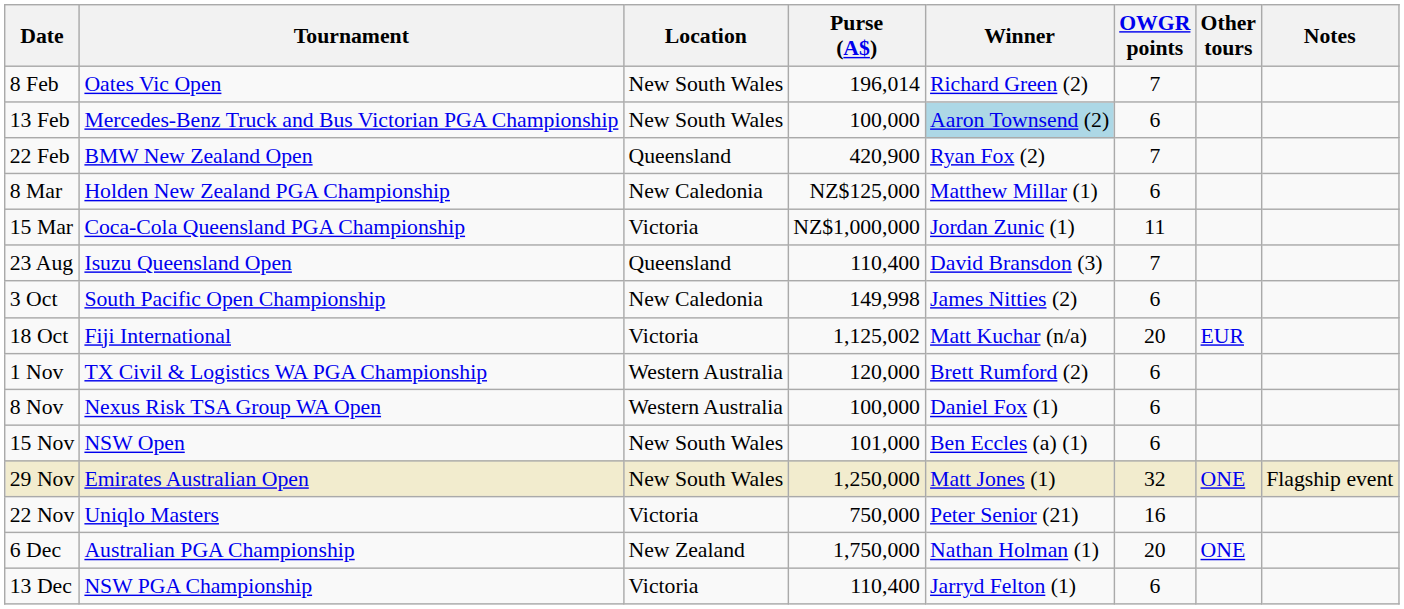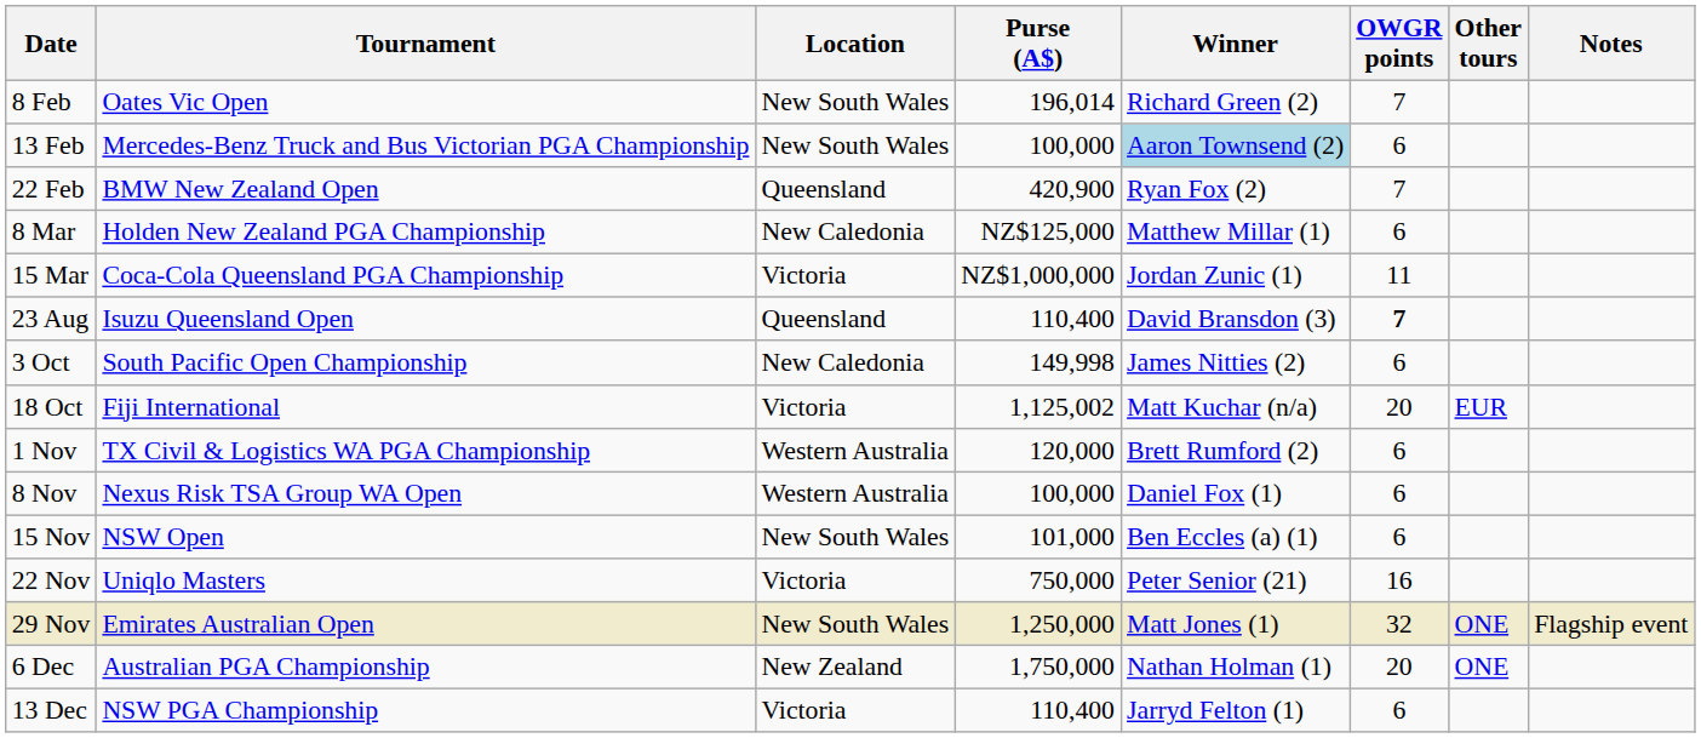23 Aug | OWGR points: normal -> bold
rows swapped: 22 Nov <-> 29 Nov
